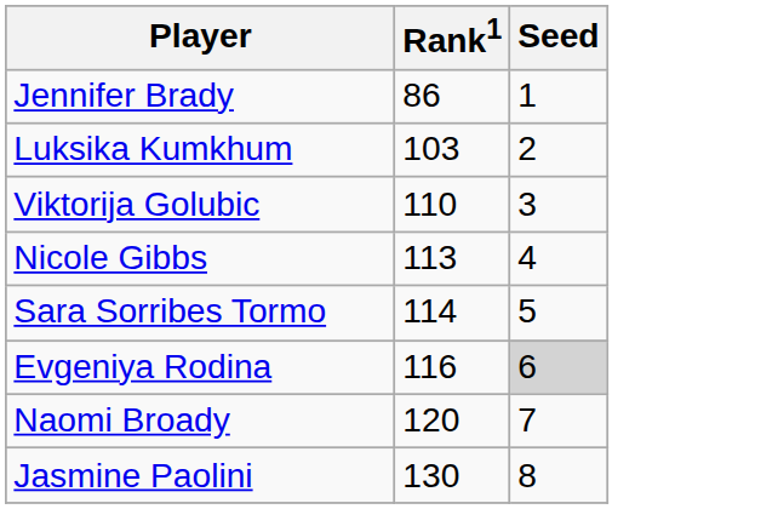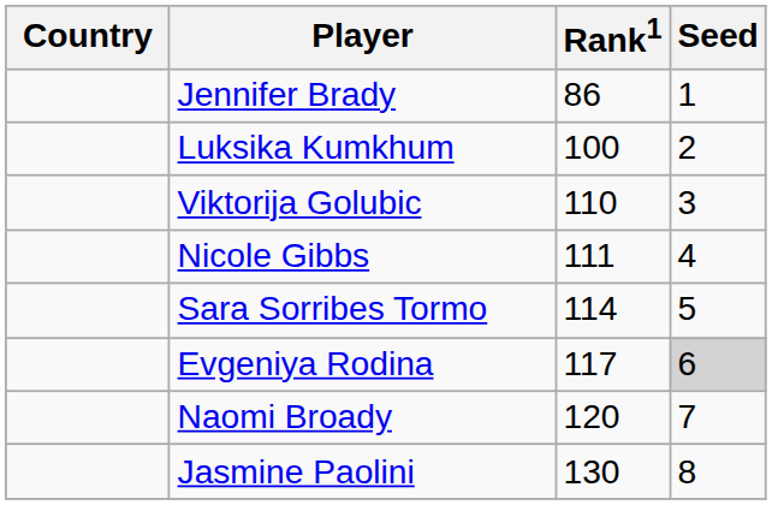+ column: Country
Luksika Kumkhum | Rank1: 103 -> 100
Nicole Gibbs | Rank1: 113 -> 111
Evgeniya Rodina | Rank1: 116 -> 117
